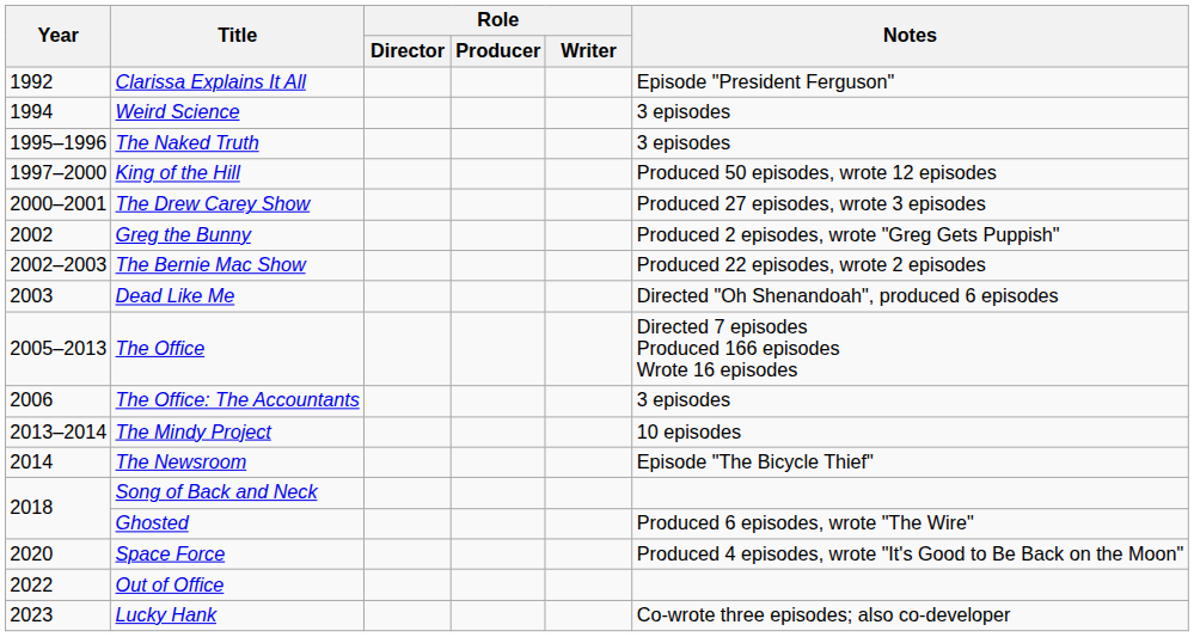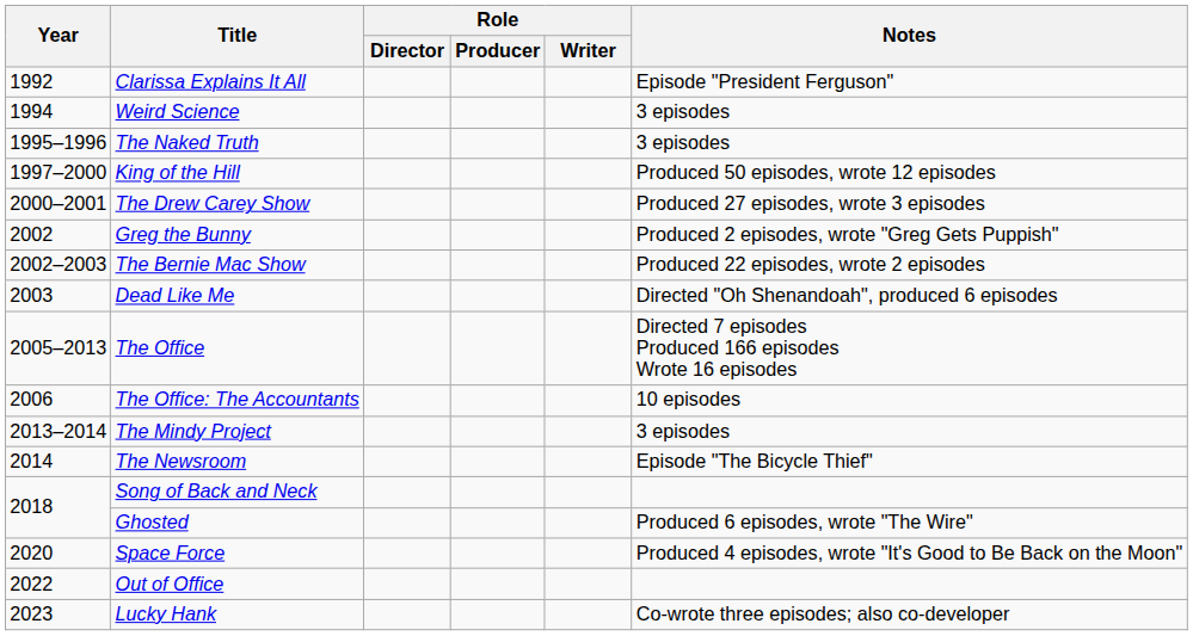The Office: The Accountants | Notes: 3 episodes -> 10 episodes
The Mindy Project | Notes: 10 episodes -> 3 episodes
